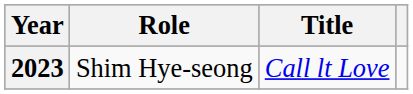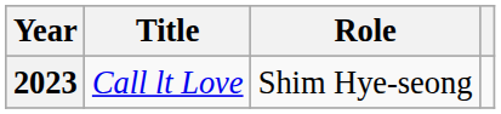columns swapped: Title <-> Role
